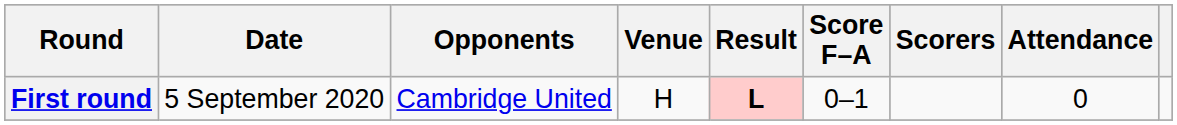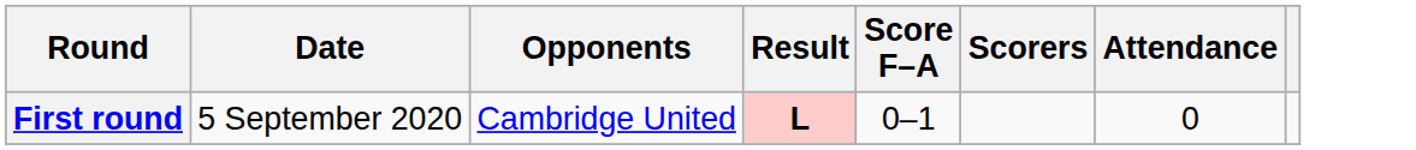- column: Venue | H
